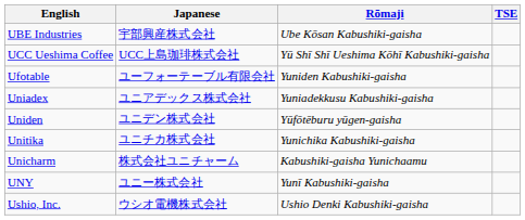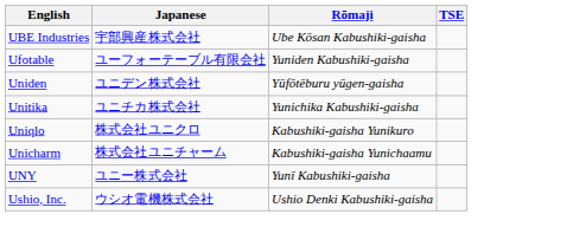- row: UCC Ueshima Coffee | UCC上島珈琲株式会社 | Yū Shī Shī Ueshima Kōhī Kabushiki-gaisha
- row: Uniadex | ユニアデックス株式会社 | Yuniadekkusu Kabushiki-gaisha
+ row: Uniqlo | 株式会社ユニクロ | Kabushiki-gaisha Yunikuro
